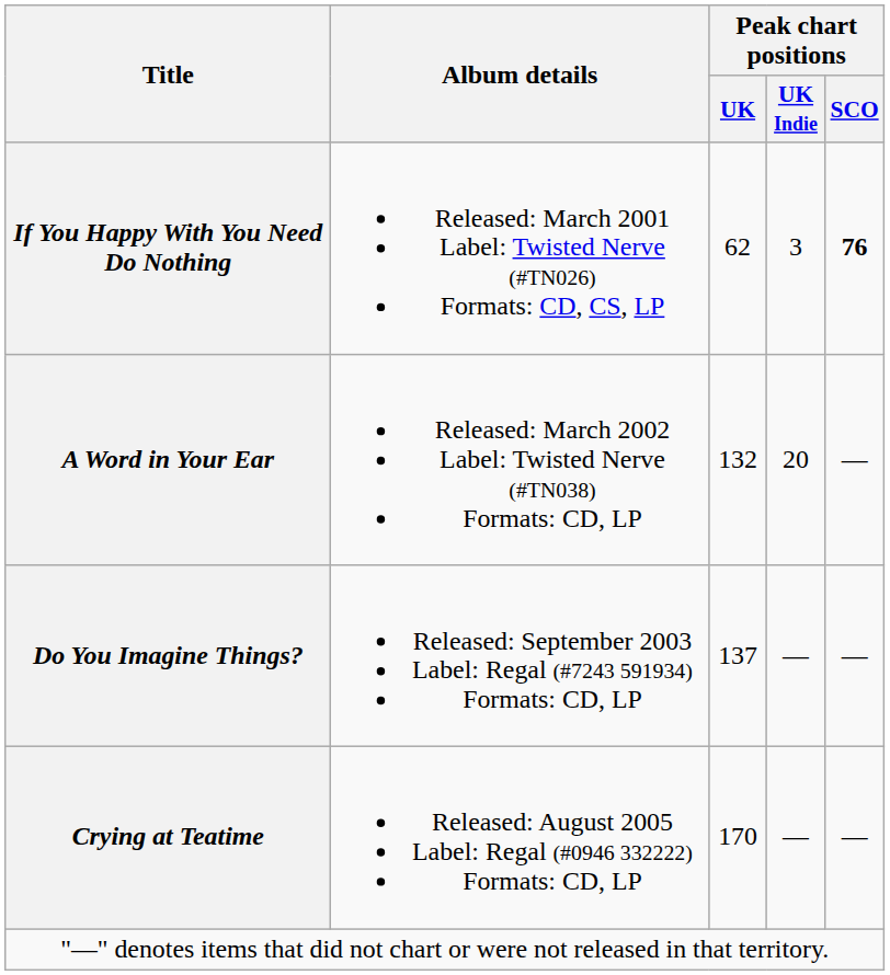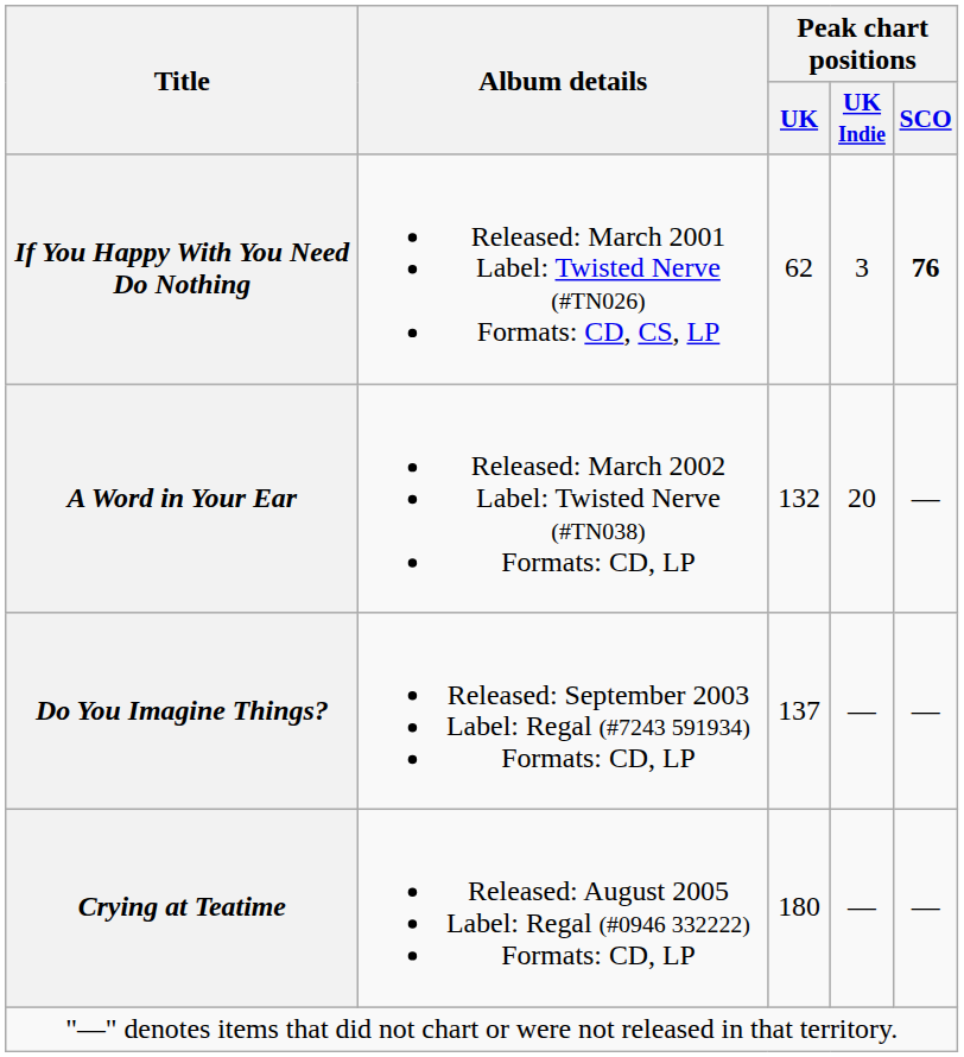Crying at Teatime | Peak chart positions / UK: 170 -> 180
